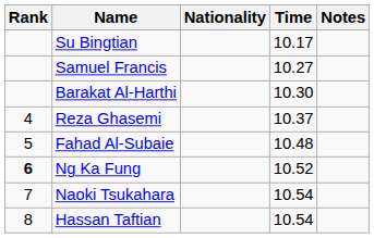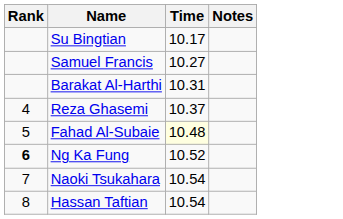- column: Nationality
Barakat Al-Harthi | Time: 10.30 -> 10.31
Fahad Al-Subaie | Time: no background -> lightyellow background
